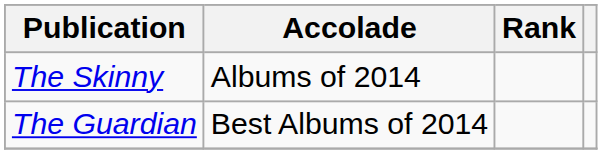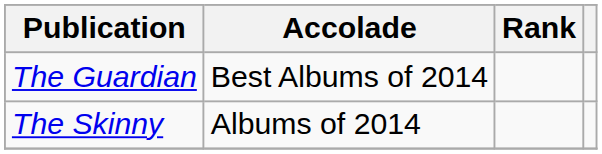rows swapped: The Guardian <-> The Skinny
